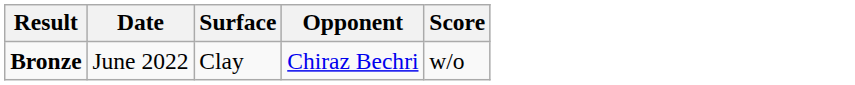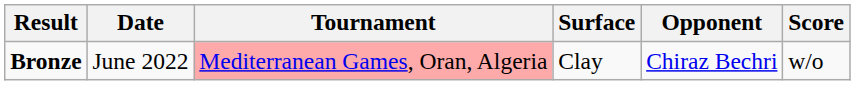+ column: Tournament | Mediterranean Games, Oran, Algeria
